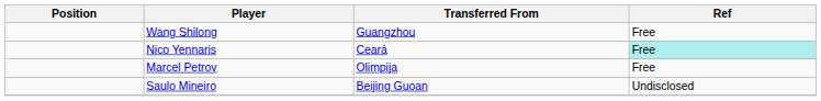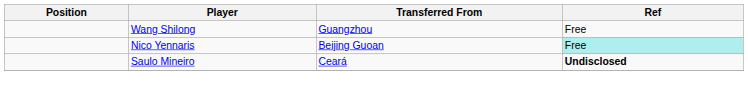Nico Yennaris | Transferred From: Ceará -> Beijing Guoan
- row: Marcel Petrov | Olimpija | Free
Saulo Mineiro | Transferred From: Beijing Guoan -> Ceará
Saulo Mineiro | Ref: normal -> bold
